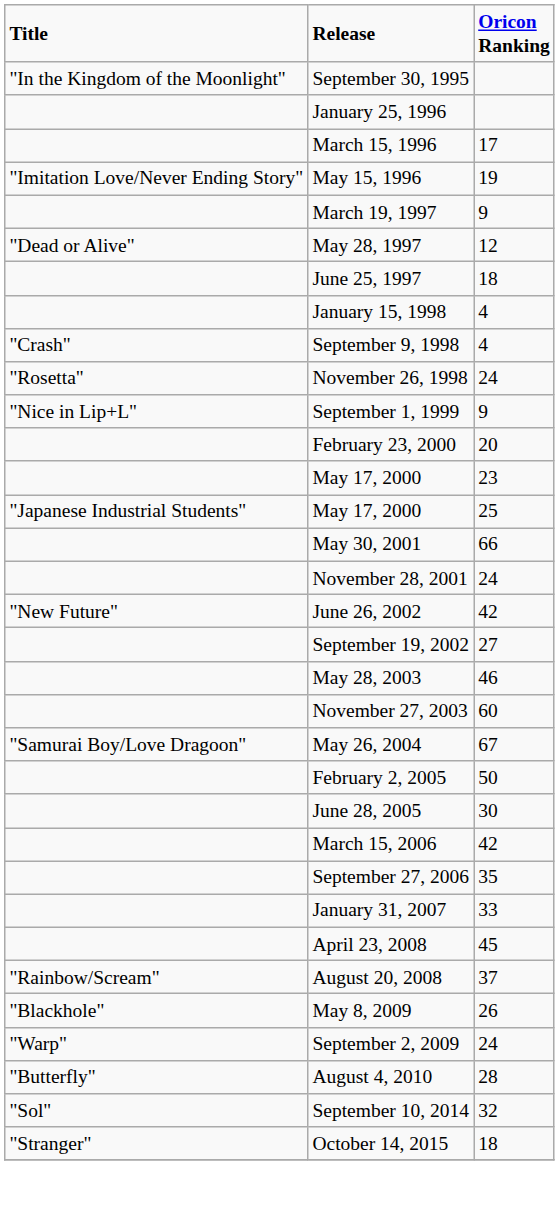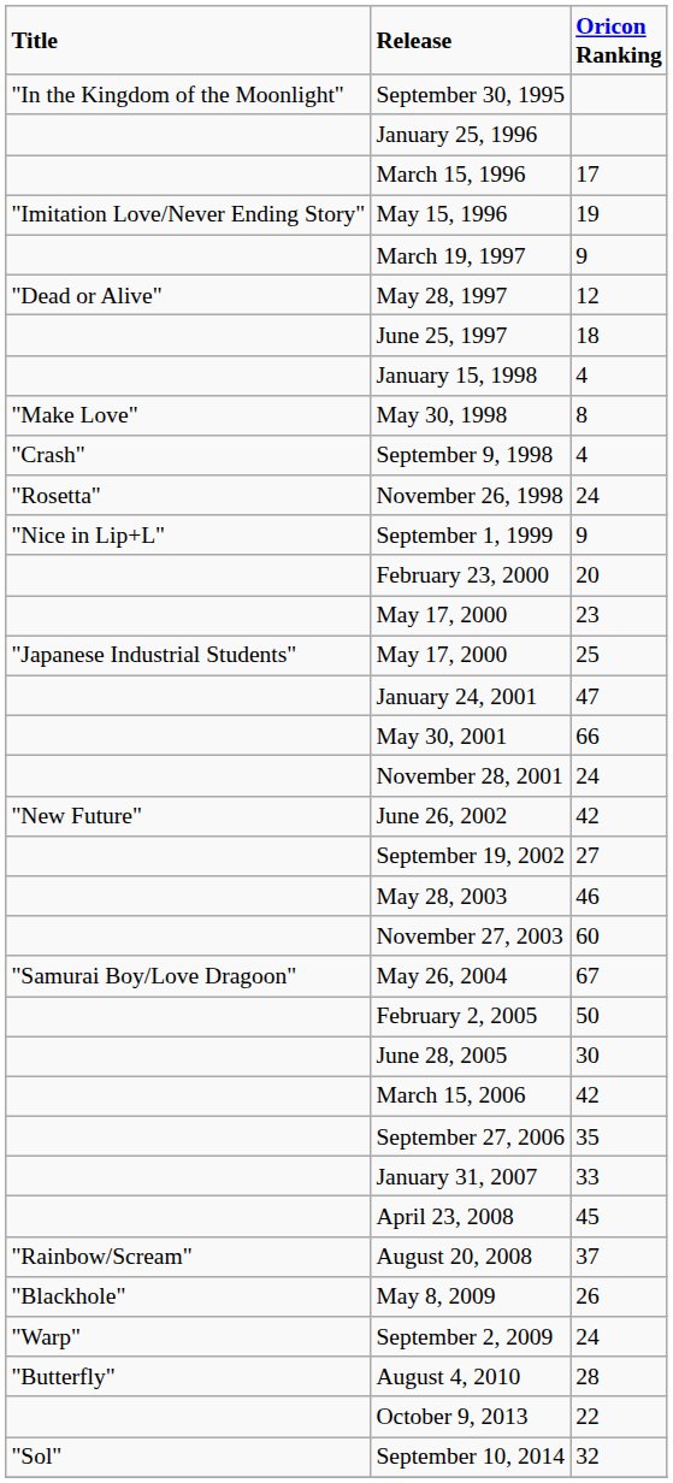+ row: "Make Love" | May 30, 1998 | 8
+ row: January 24, 2001 | 47
+ row: October 9, 2013 | 22
- row: "Stranger" | October 14, 2015 | 18
